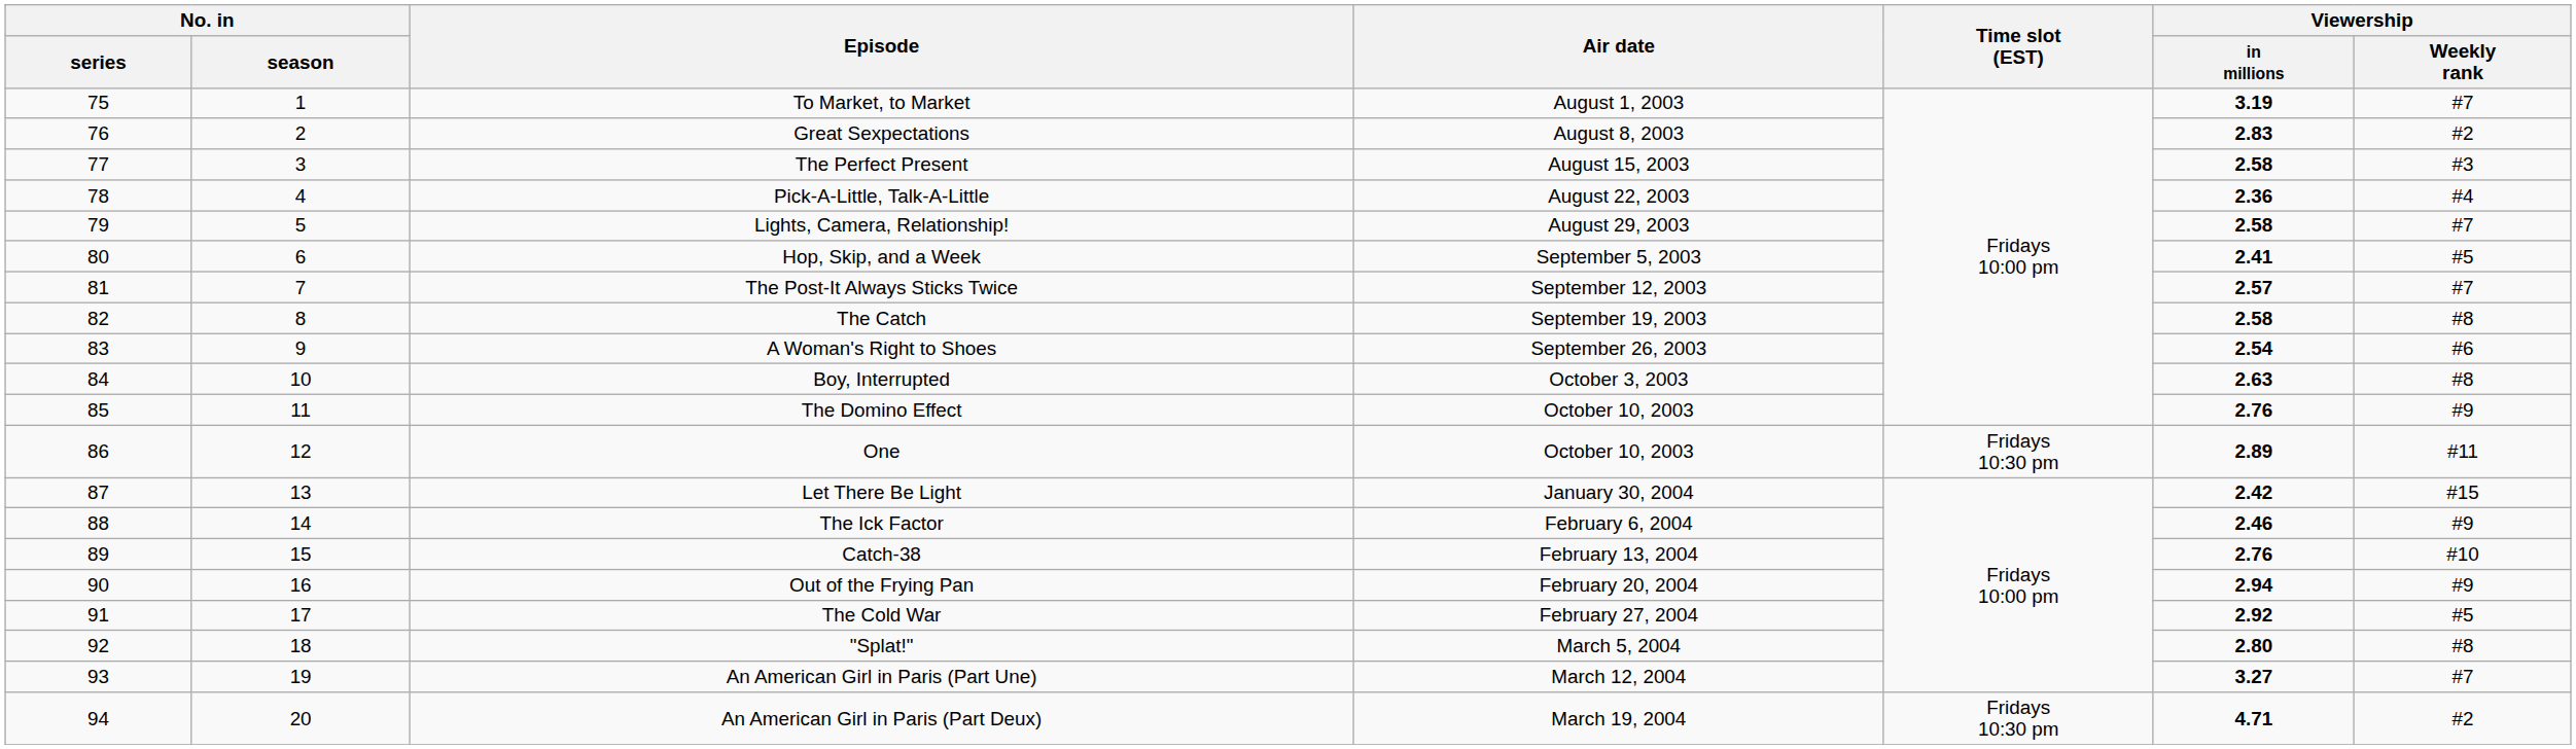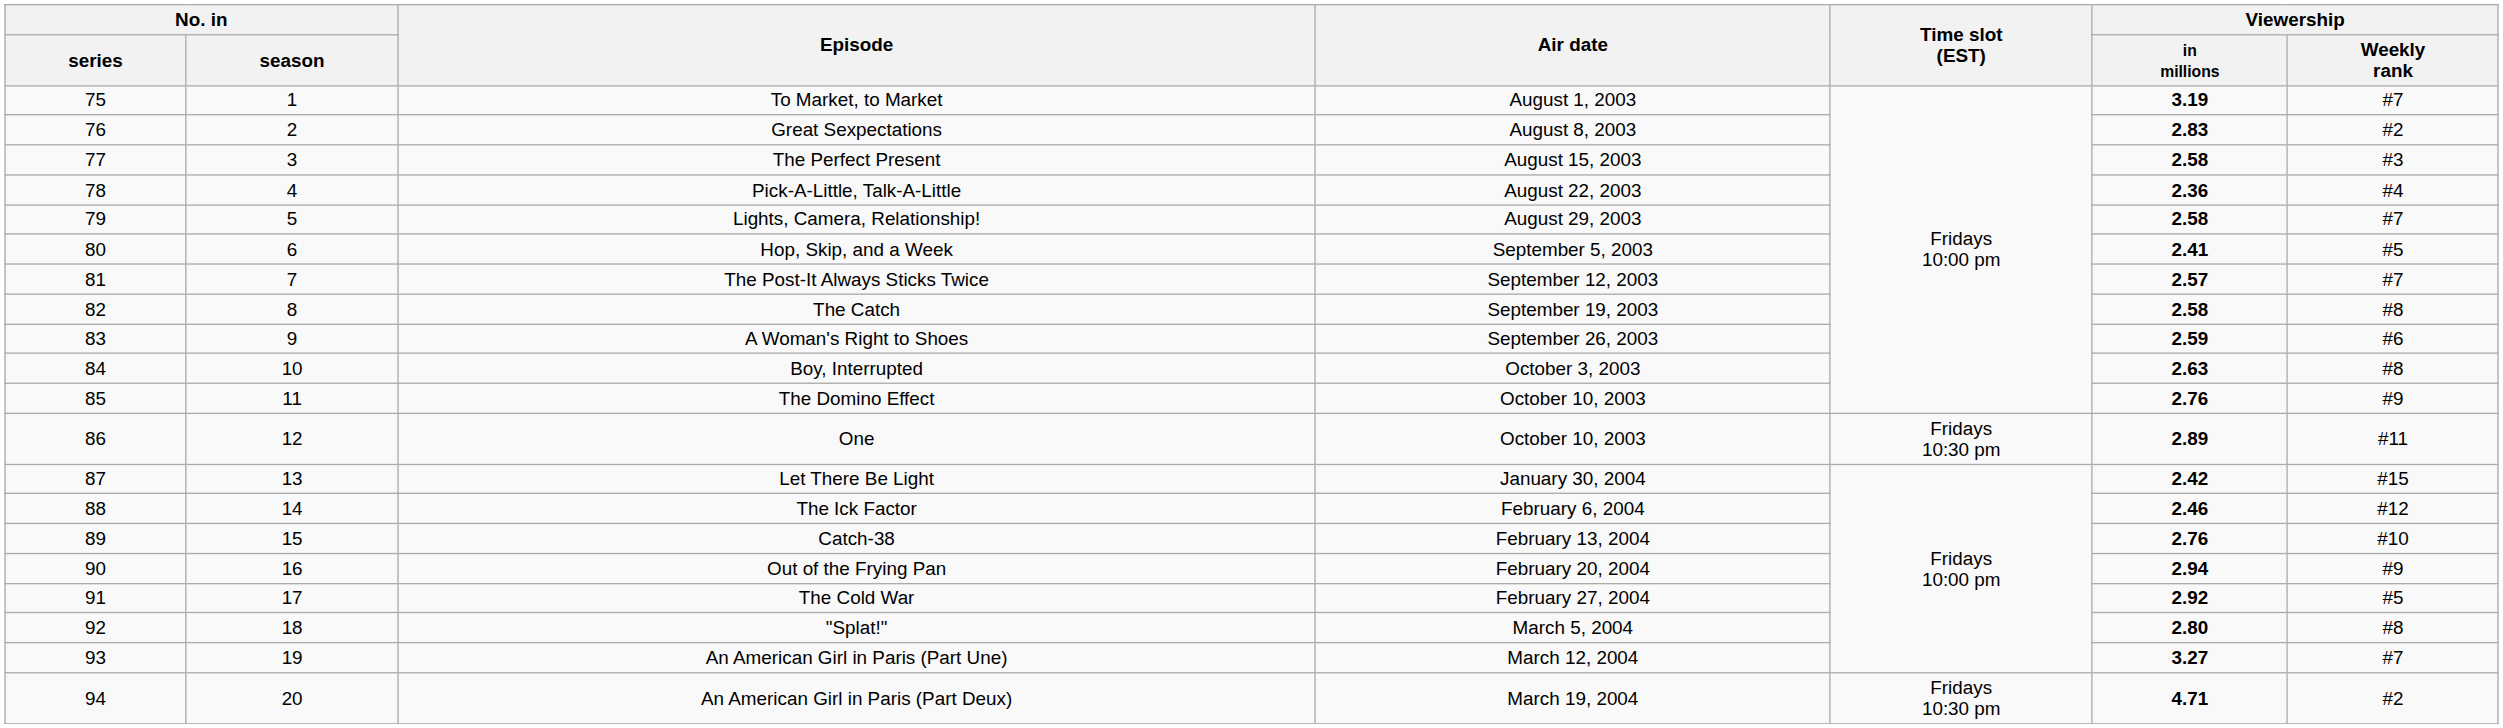A Woman's Right to Shoes | Viewership / in millions: 2.54 -> 2.59
The Ick Factor | Viewership / Weekly rank: #9 -> #12
